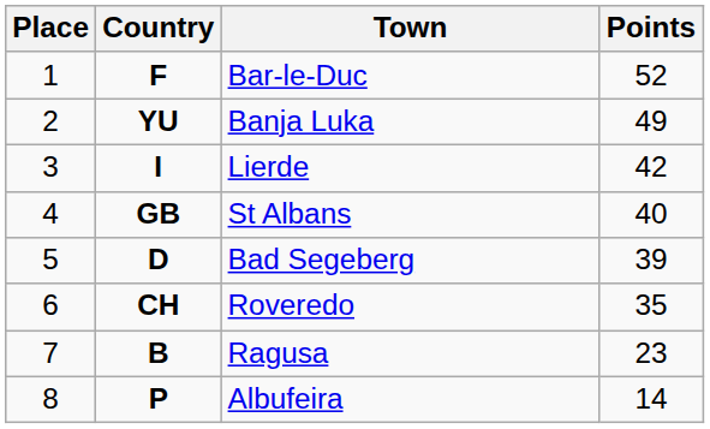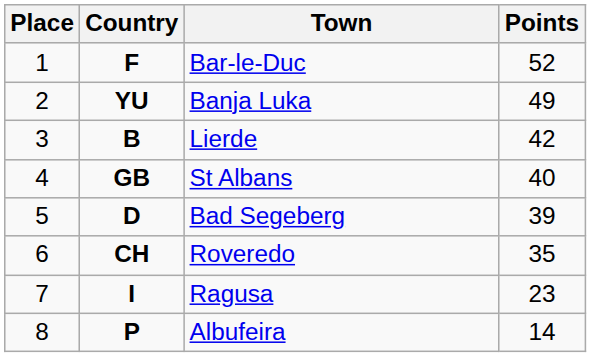Lierde | Country: I -> B
Ragusa | Country: B -> I
